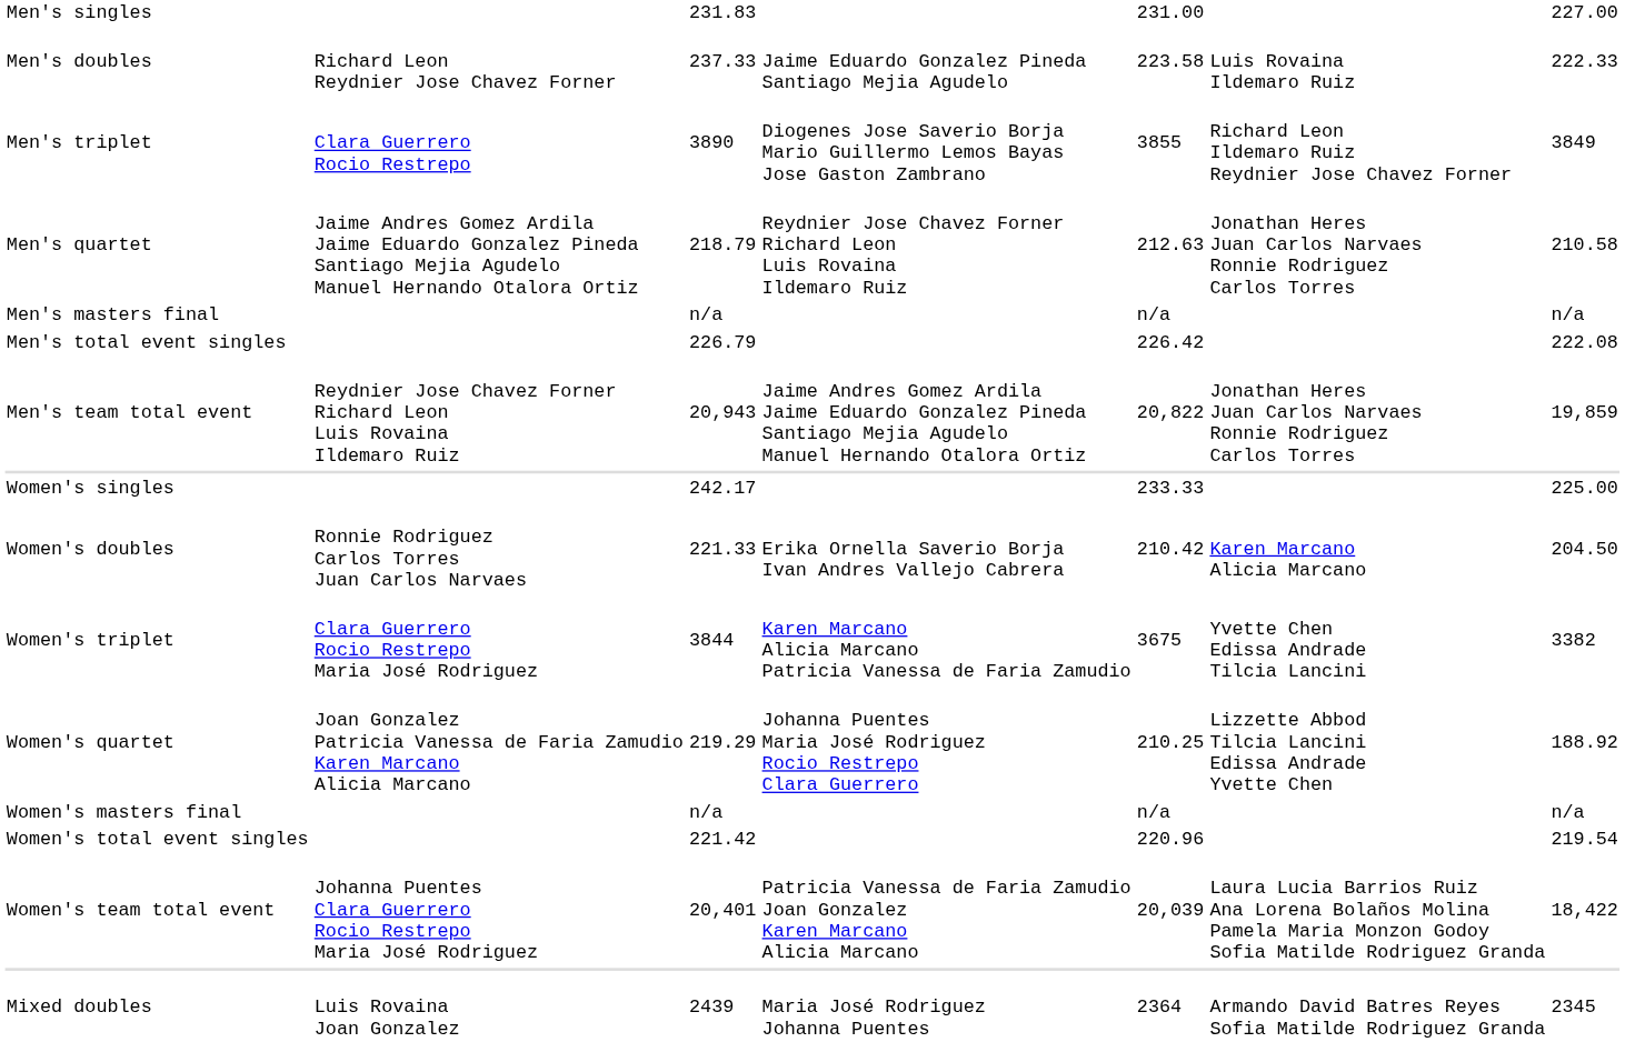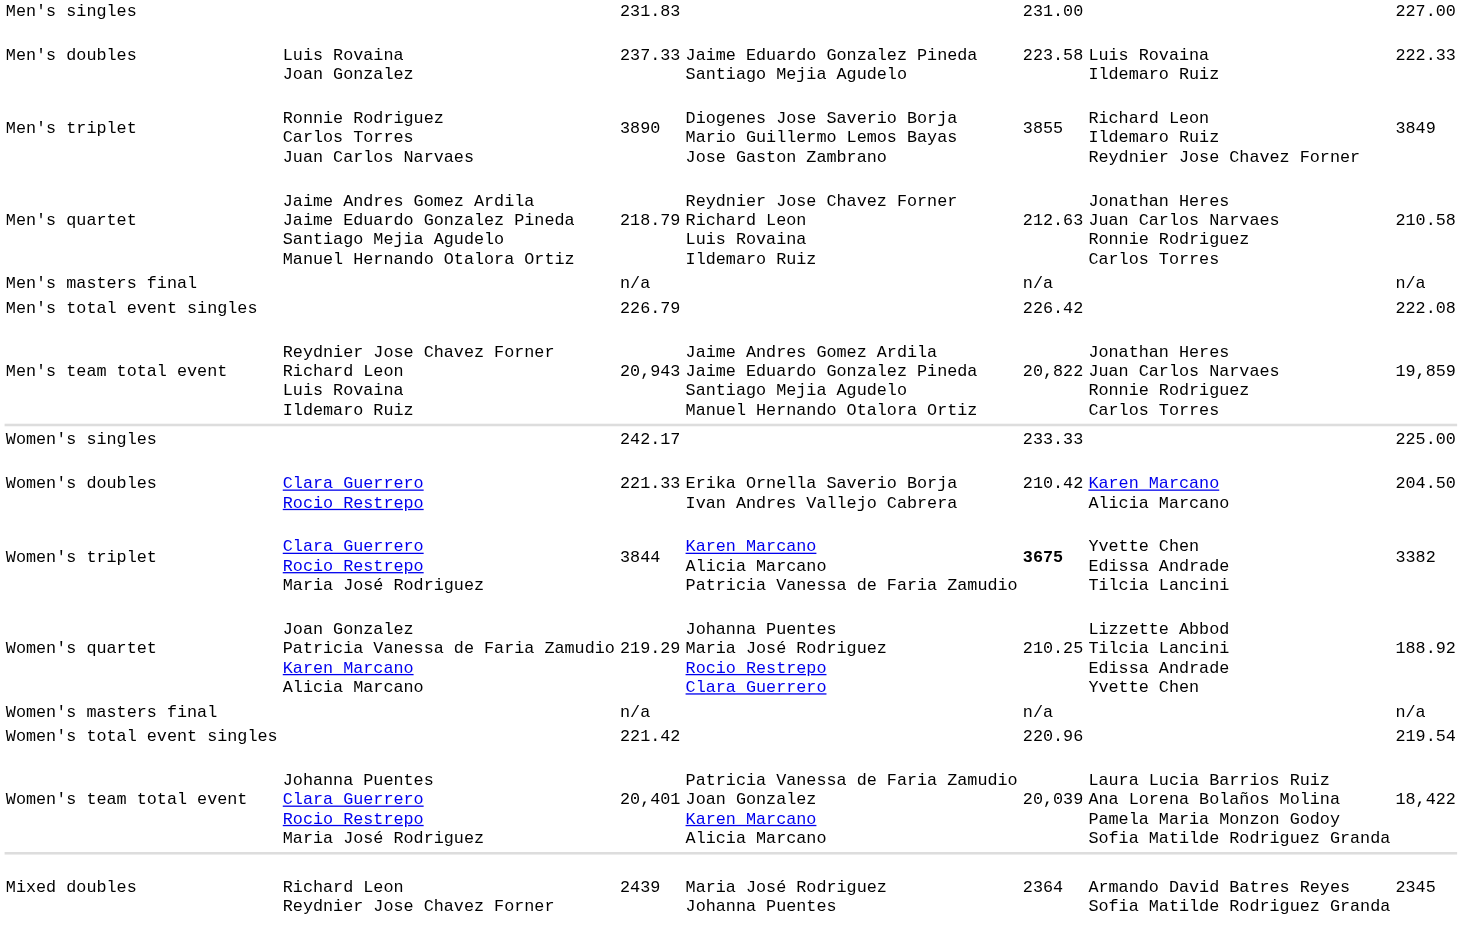Men's doubles | column 2: Richard Leon Reydnier Jose Chavez Forner -> Luis Rovaina Joan Gonzalez
Men's triplet | column 2: Clara Guerrero Rocio Restrepo -> Ronnie Rodriguez Carlos Torres Juan Carlos Narvaes
Women's doubles | column 2: Ronnie Rodriguez Carlos Torres Juan Carlos Narvaes -> Clara Guerrero Rocio Restrepo
Women's triplet | column 5: normal -> bold
Mixed doubles | column 2: Luis Rovaina Joan Gonzalez -> Richard Leon Reydnier Jose Chavez Forner
